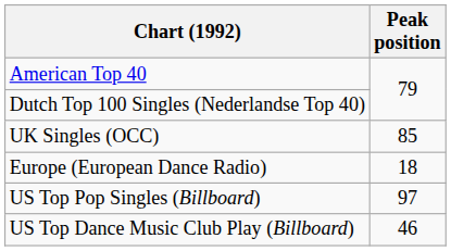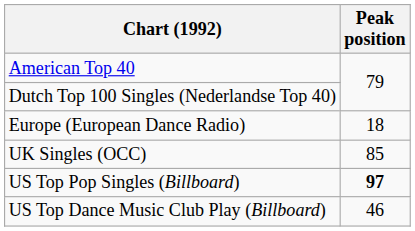rows swapped: Europe (European Dance Radio) <-> UK Singles (OCC)
US Top Pop Singles (Billboard) | Peak position: normal -> bold
